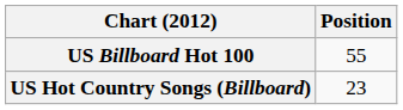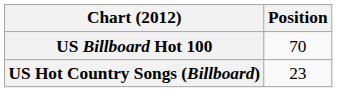US Billboard Hot 100 | Position: 55 -> 70
